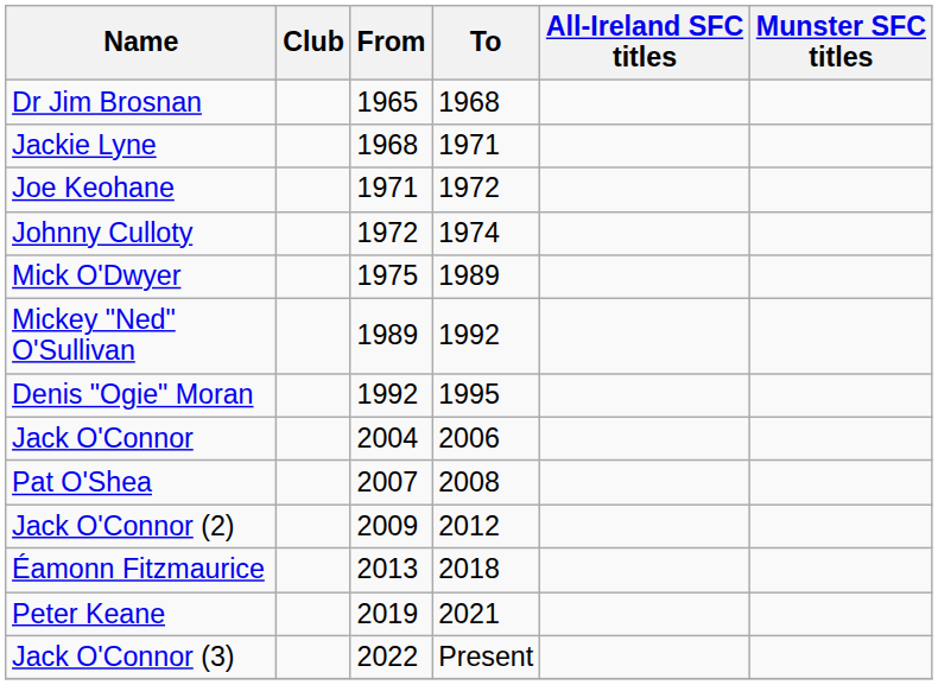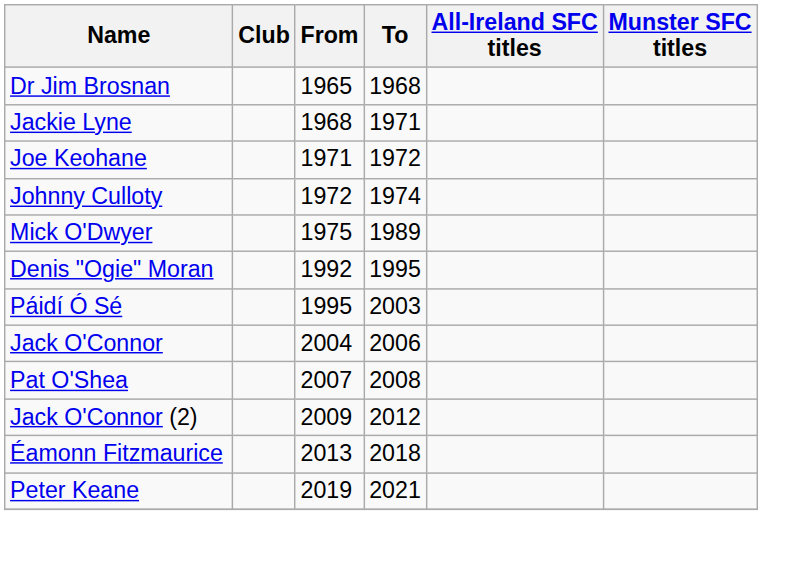- row: Mickey "Ned" O'Sullivan | 1989 | 1992
+ row: Páidí Ó Sé | 1995 | 2003
- row: Jack O'Connor (3) | 2022 | Present
